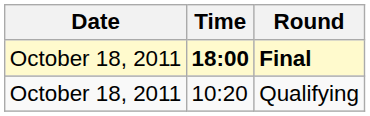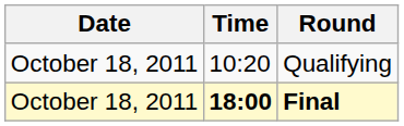rows swapped: Qualifying <-> Final
